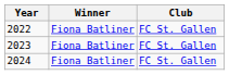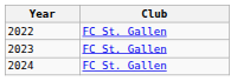- column: Winner | Fiona Batliner | Fiona Batliner | Fiona Batliner
